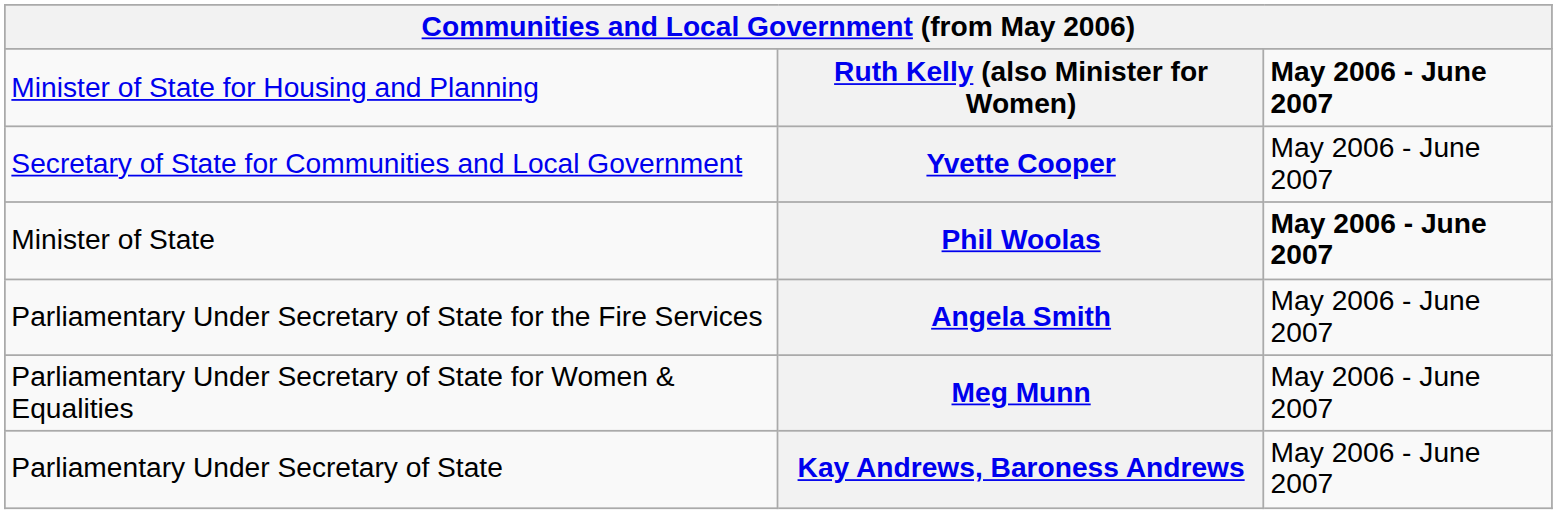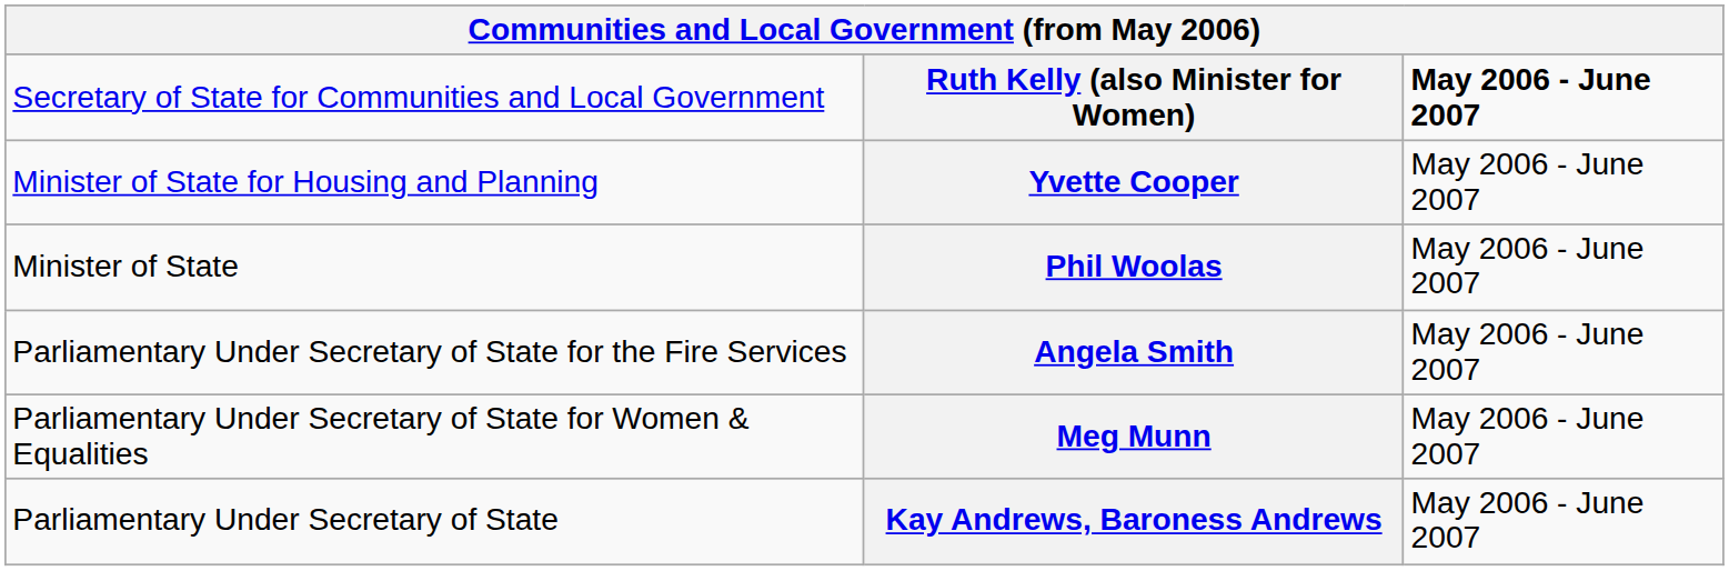Ruth Kelly (also Minister for Women) | column 1: Minister of State for Housing and Planning -> Secretary of State for Communities and Local Government
Yvette Cooper | column 1: Secretary of State for Communities and Local Government -> Minister of State for Housing and Planning
Phil Woolas | column 3: bold -> normal
